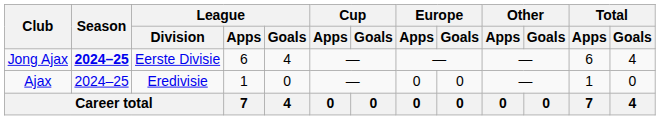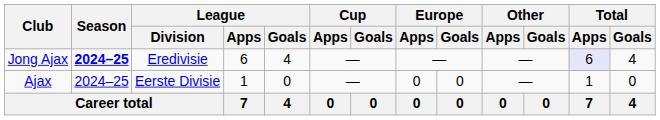Jong Ajax | League / Division: Eerste Divisie -> Eredivisie
Jong Ajax | Total / Apps: no background -> lavender background
Ajax | League / Division: Eredivisie -> Eerste Divisie
